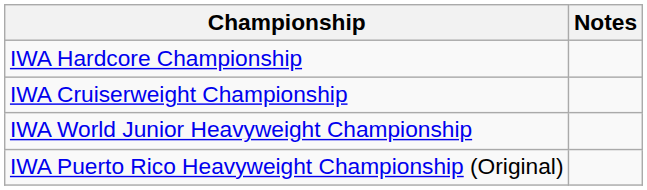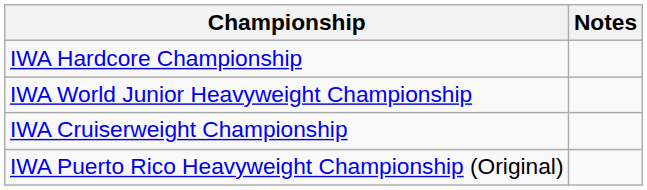rows swapped: IWA World Junior Heavyweight Championship <-> IWA Cruiserweight Championship
